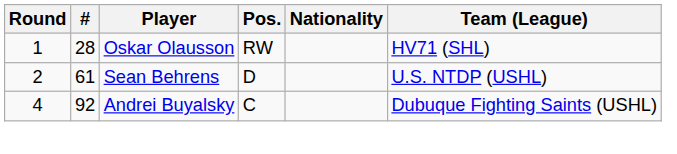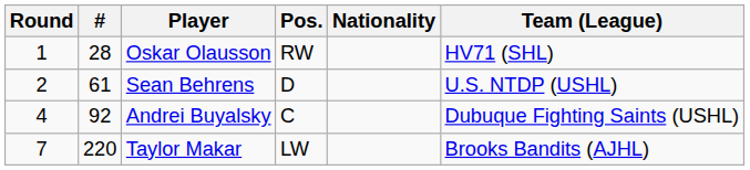+ row: 7 | 220 | Taylor Makar | LW | Brooks Bandits (AJHL)
